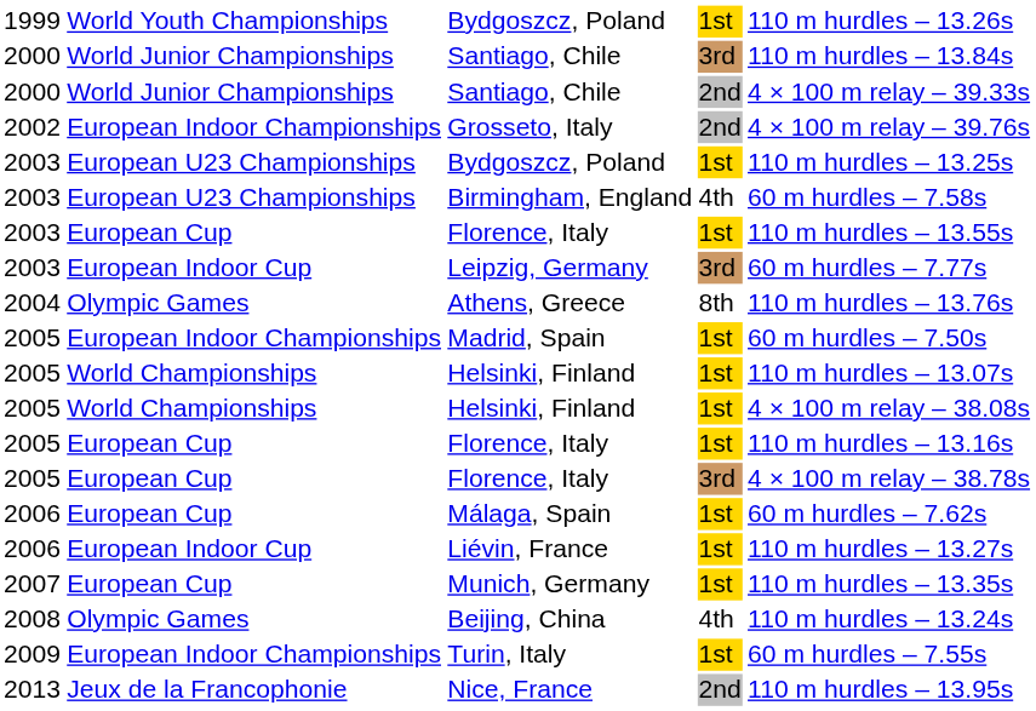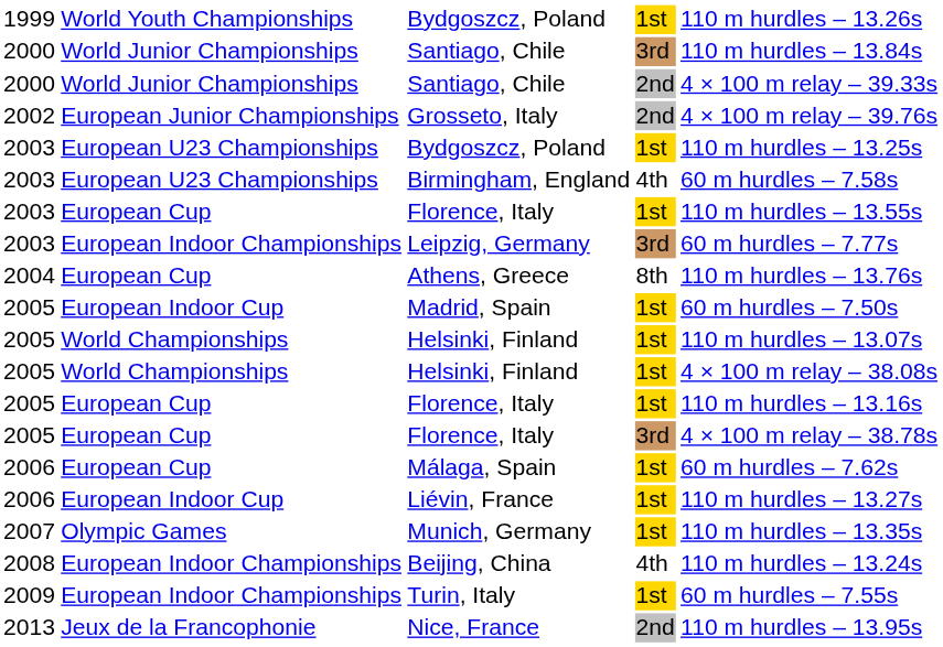Grosseto, Italy | column 2: European Indoor Championships -> European Junior Championships
Leipzig, Germany | column 2: European Indoor Cup -> European Indoor Championships
Athens, Greece | column 2: Olympic Games -> European Cup
Madrid, Spain | column 2: European Indoor Championships -> European Indoor Cup
Munich, Germany | column 2: European Cup -> Olympic Games
Beijing, China | column 2: Olympic Games -> European Indoor Championships
